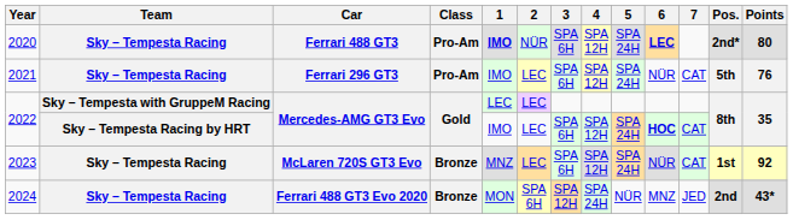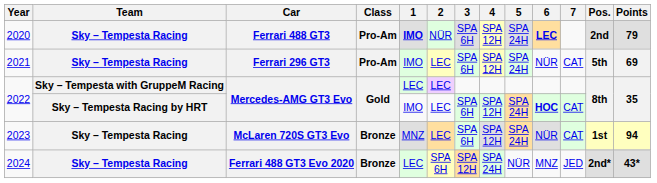2020 | Pos.: 2nd* -> 2nd
2020 | Points: 80 -> 79
2021 | Points: 76 -> 69
2023 | Points: 92 -> 94
2024 | 1: MON -> LEC
2024 | Pos.: 2nd -> 2nd*
